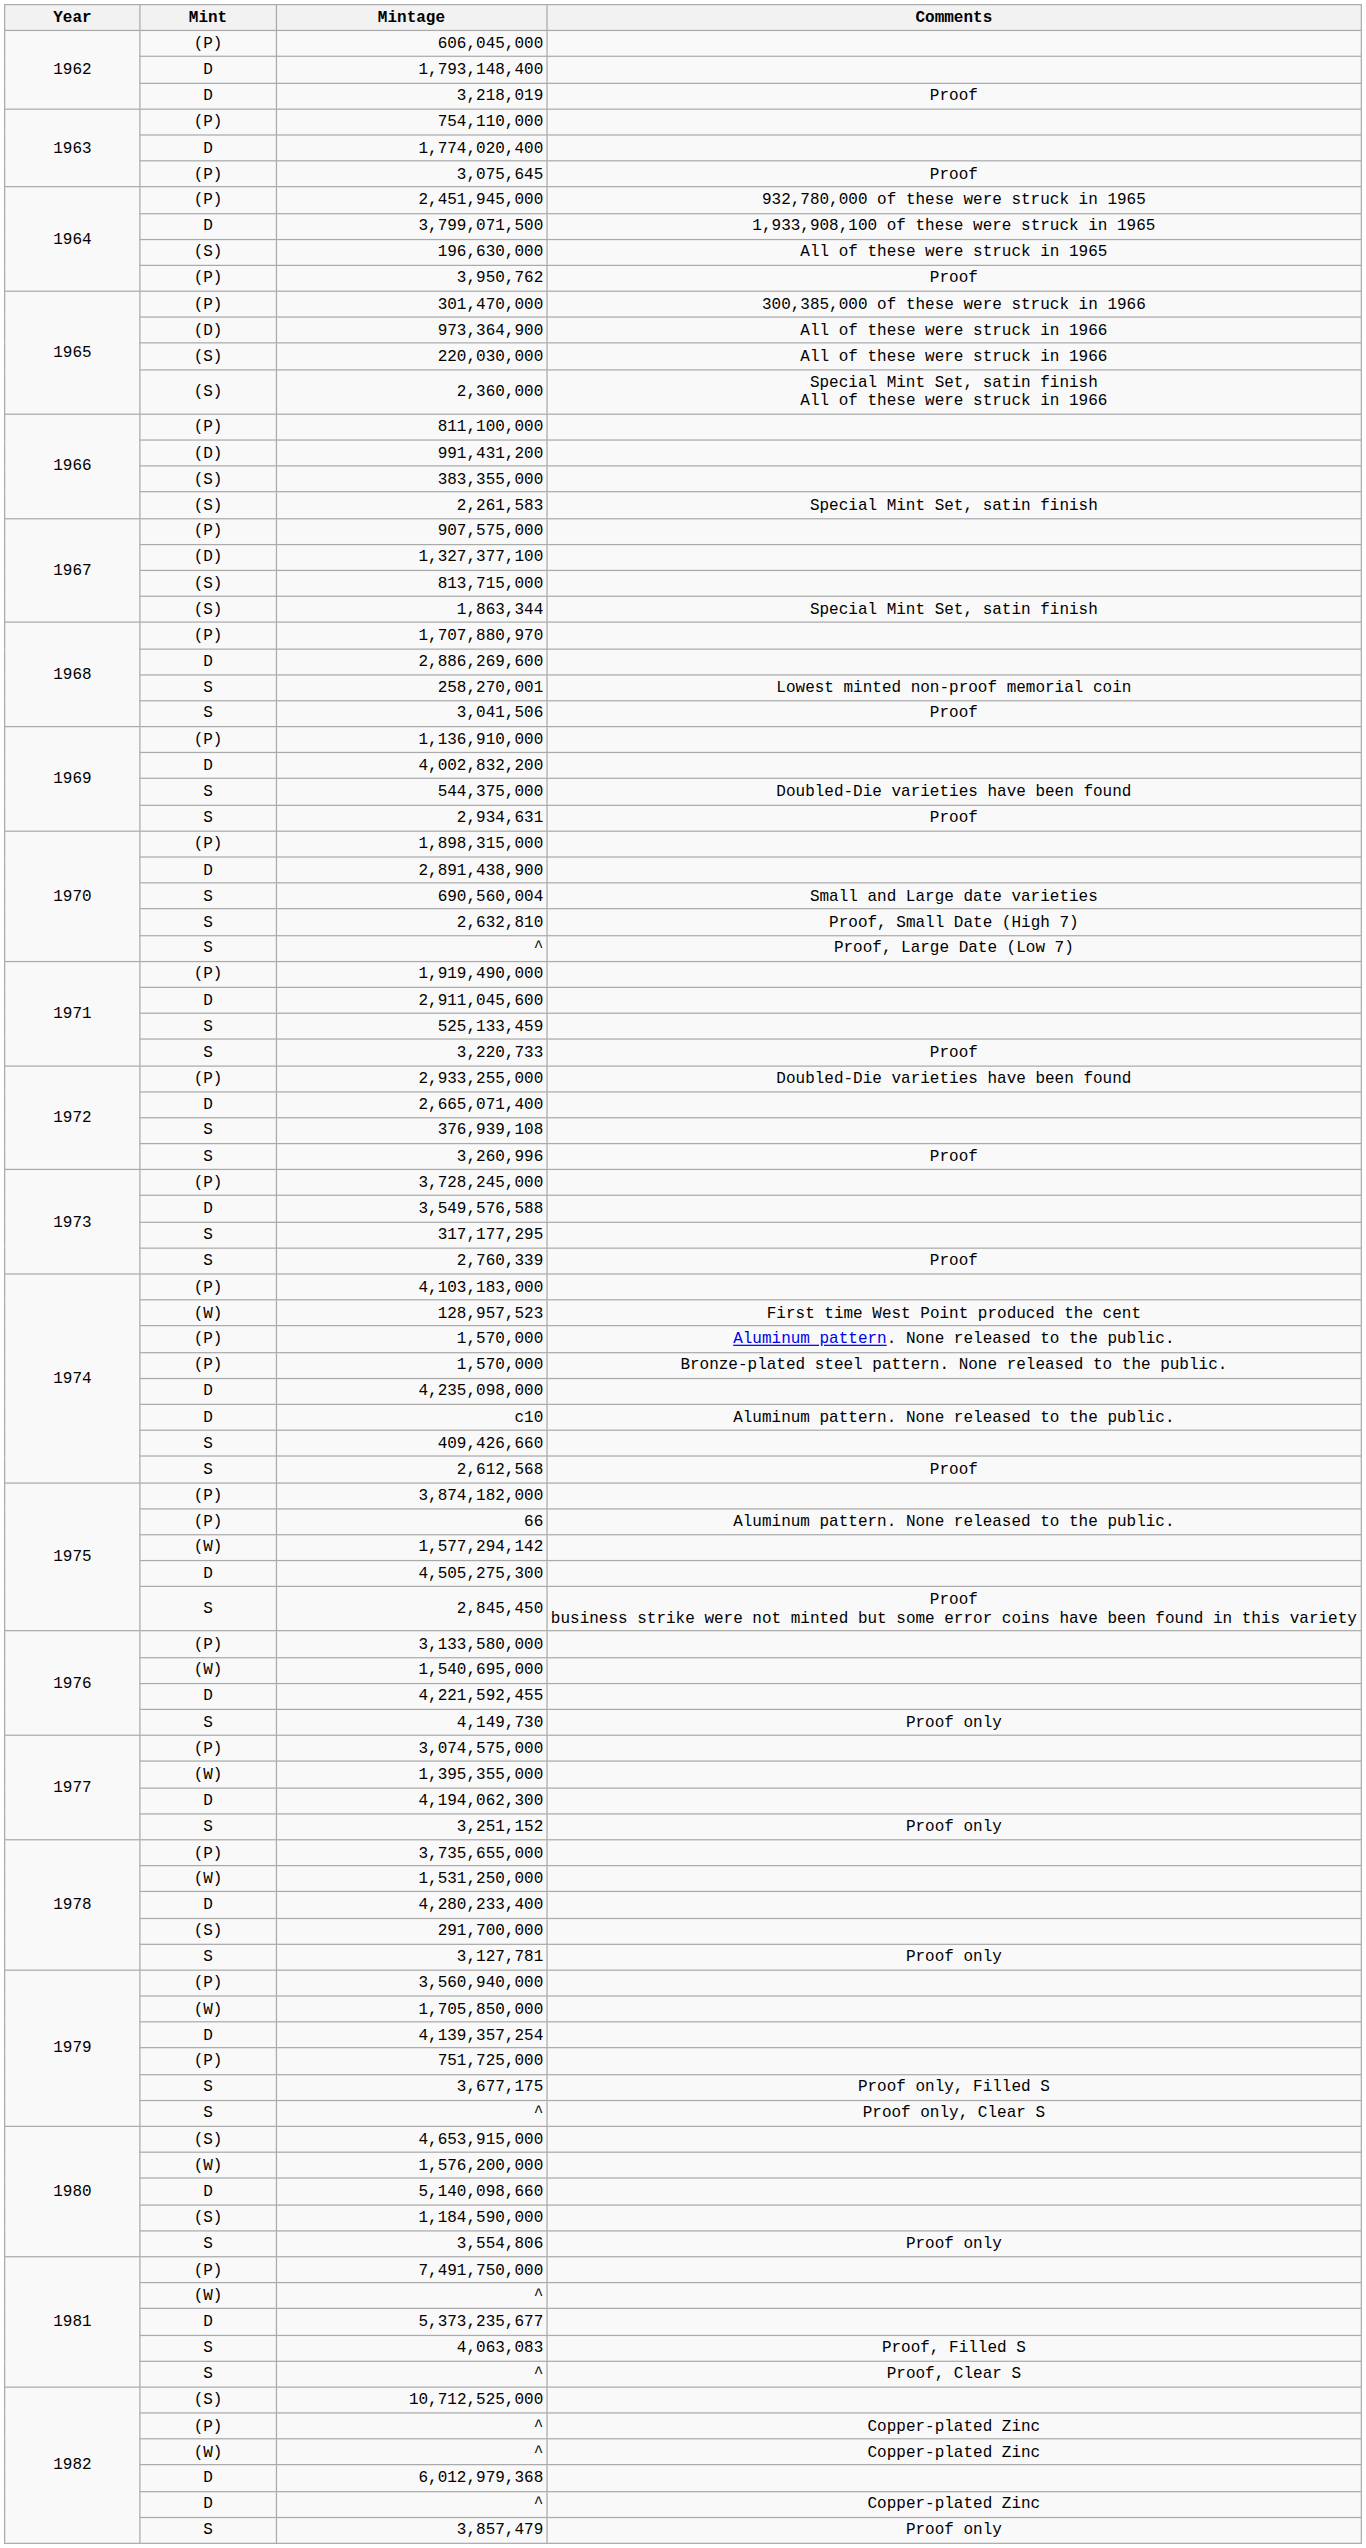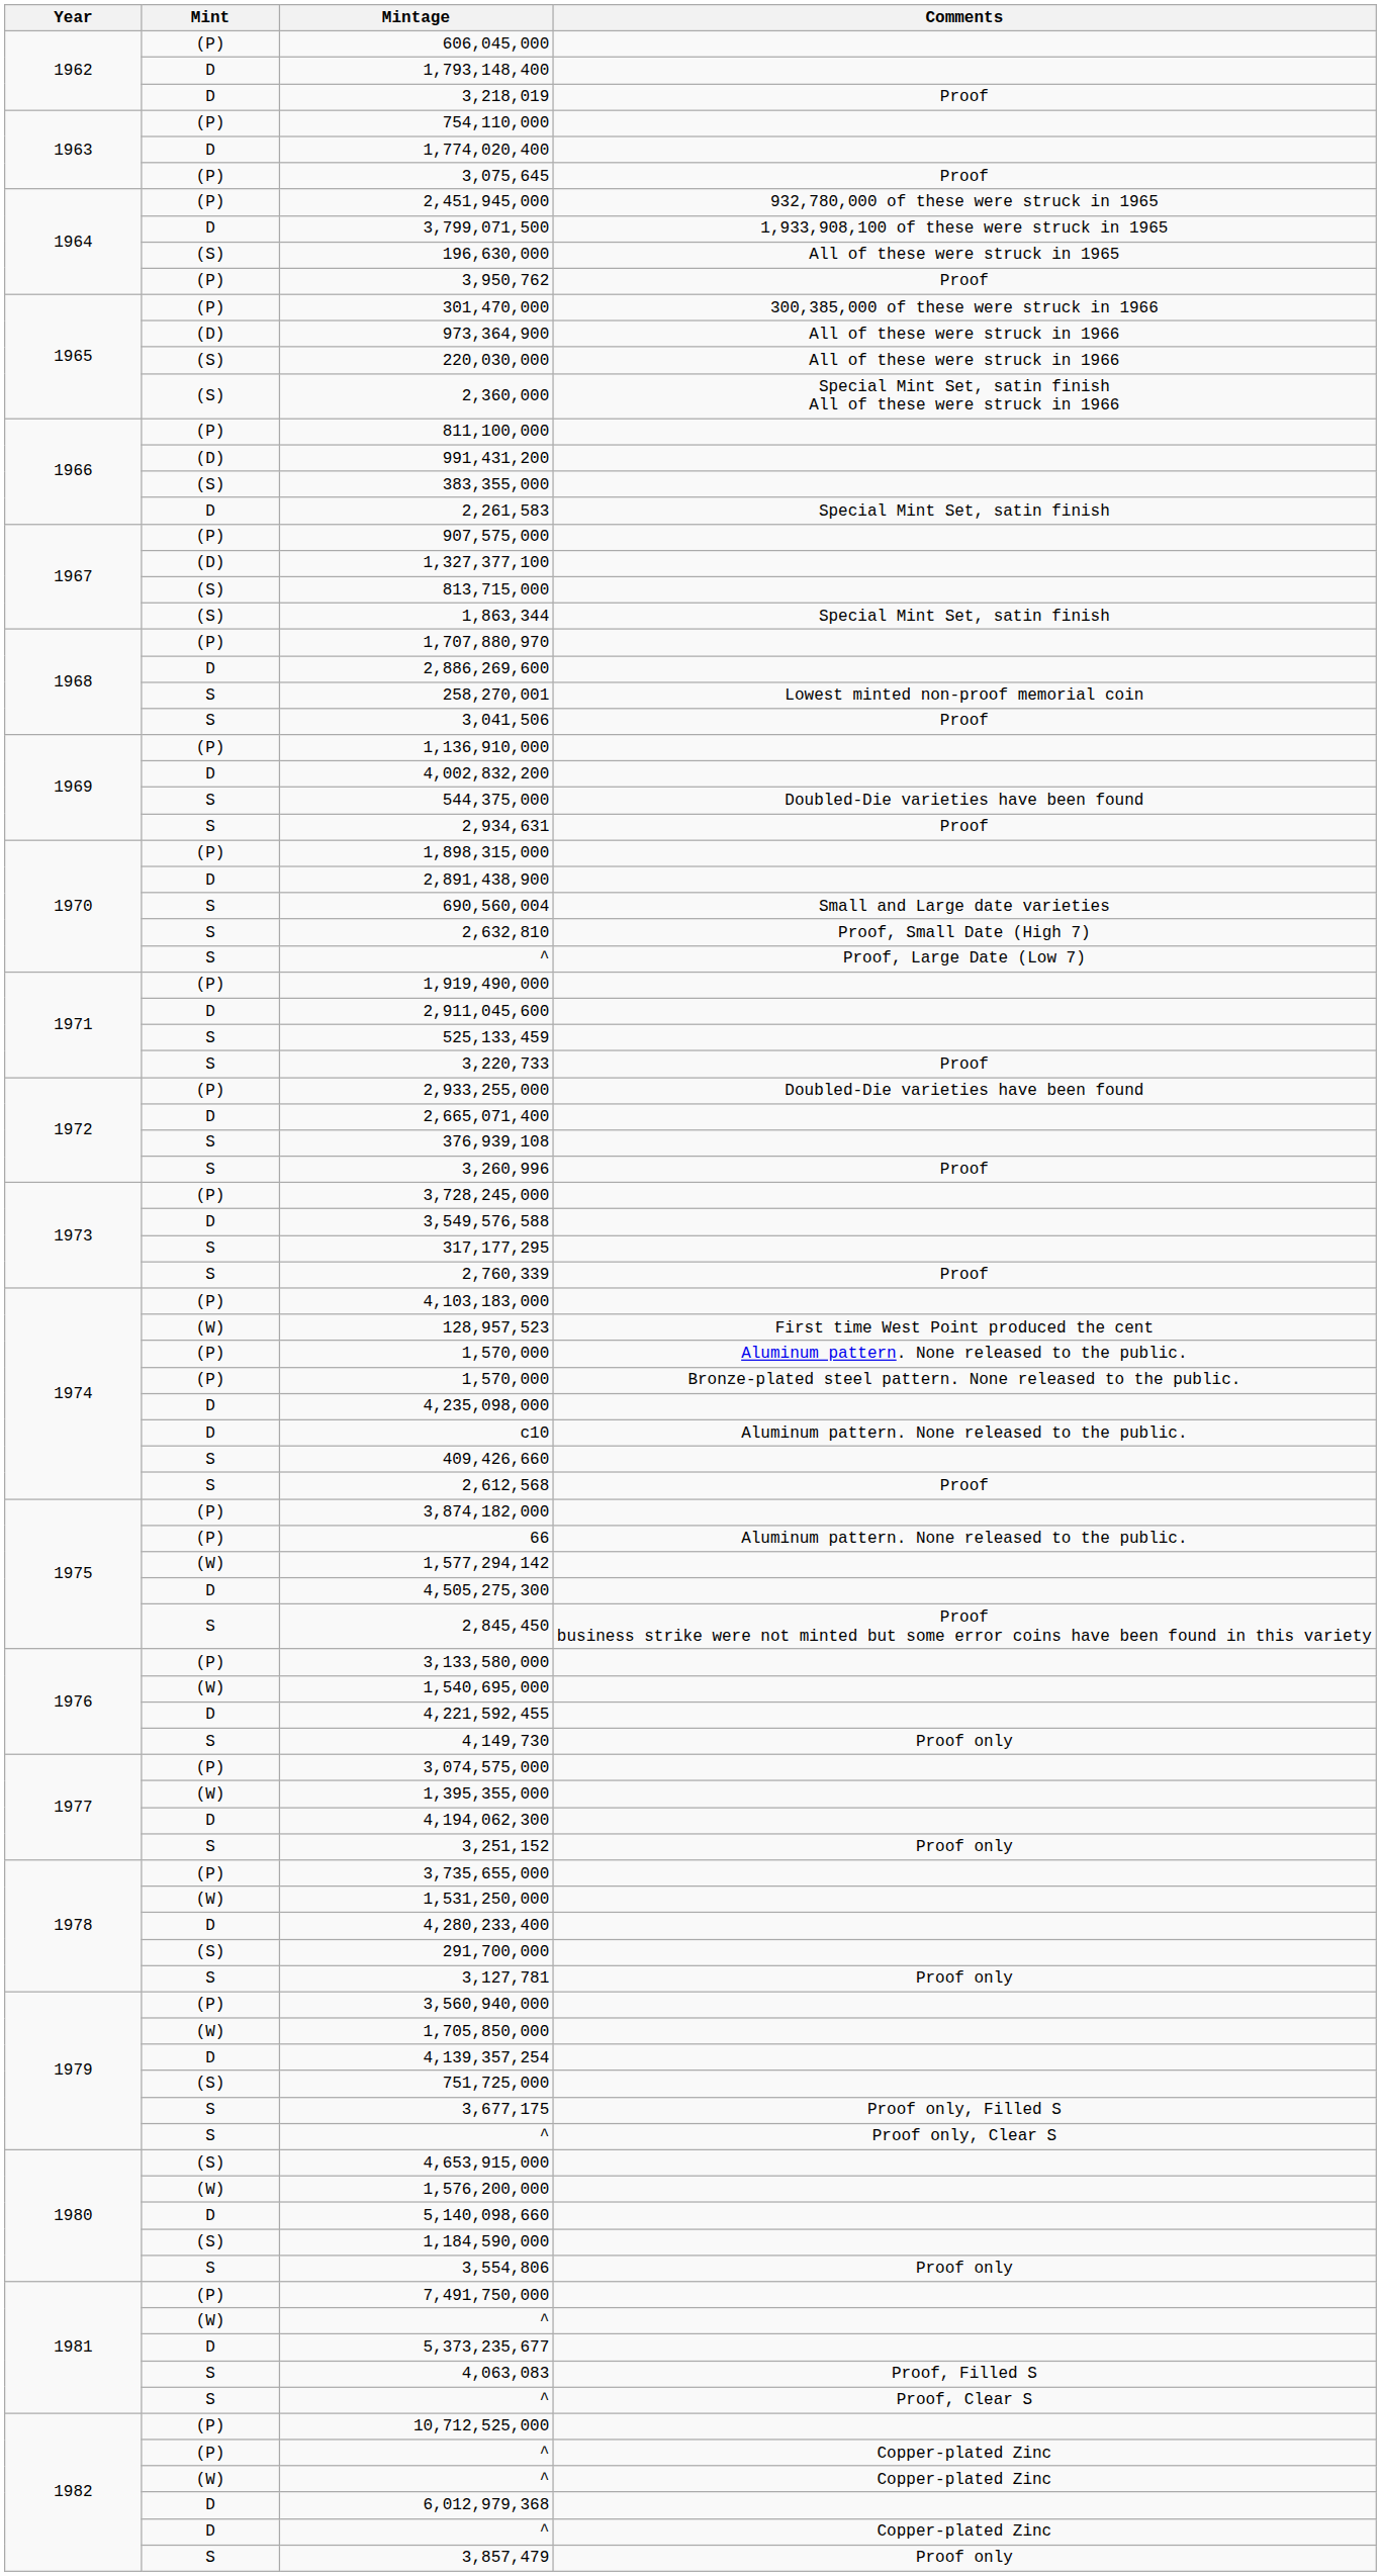2,261,583 | Mint: (S) -> D
751,725,000 | Mint: (P) -> (S)
10,712,525,000 | Mint: (S) -> (P)
